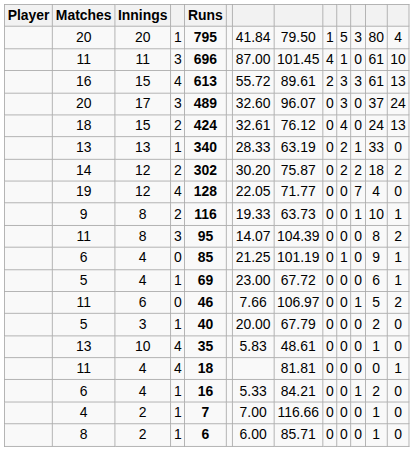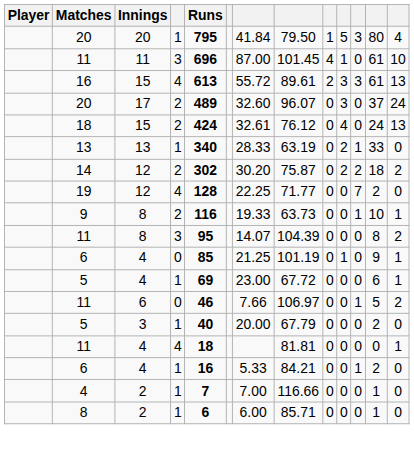20 / 17 | column 4: 3 -> 2
19 | column 7: 22.05 -> 22.25
19 | column 12: 4 -> 2
- row: 13 | 10 | 4 | 35 | 5.83 | 48.61 | 0 | 0 | 0 | 1 | 0
